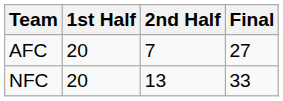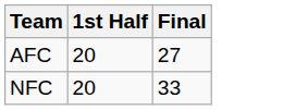- column: 2nd Half | 7 | 13
